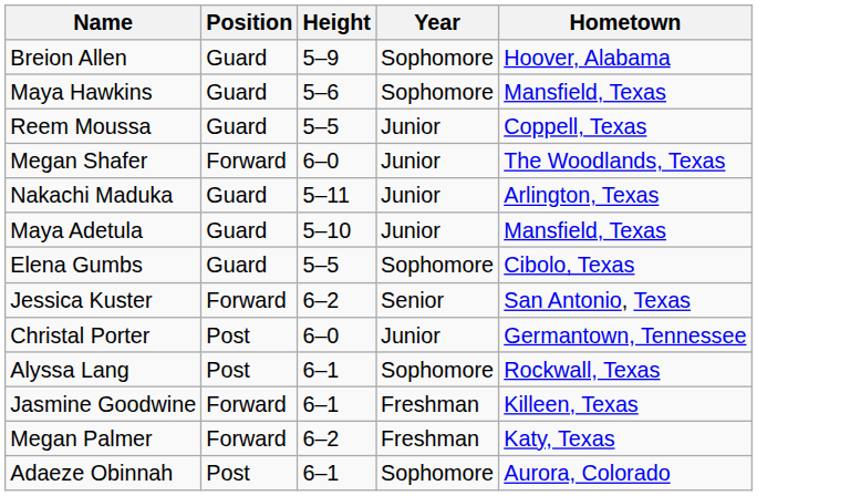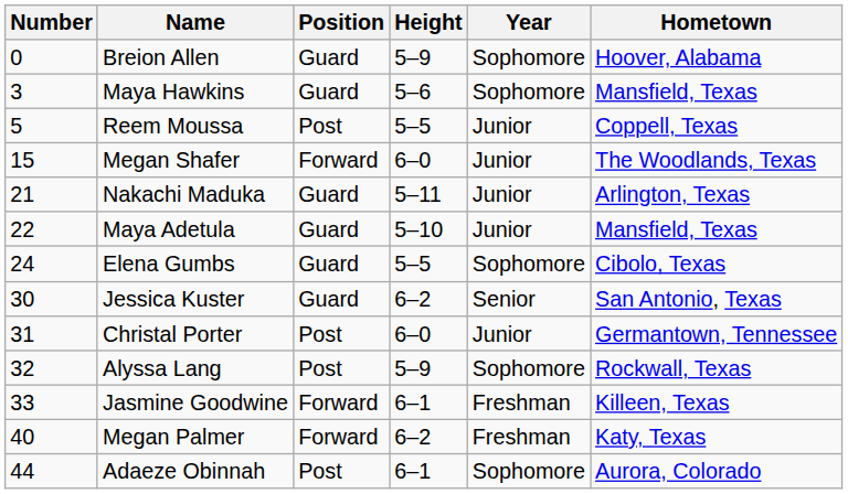+ column: Number | 0 | 3 | 5 | 15 | 21 | 22 | 24 | 30 | 31 | 32 | 33 | 40 | 44
Reem Moussa | Position: Guard -> Post
Jessica Kuster | Position: Forward -> Guard
Alyssa Lang | Height: 6–1 -> 5–9
